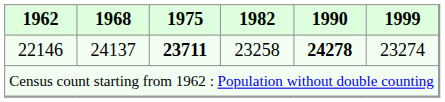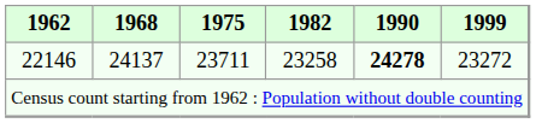22146 | 1975: bold -> normal
22146 | 1999: 23274 -> 23272
